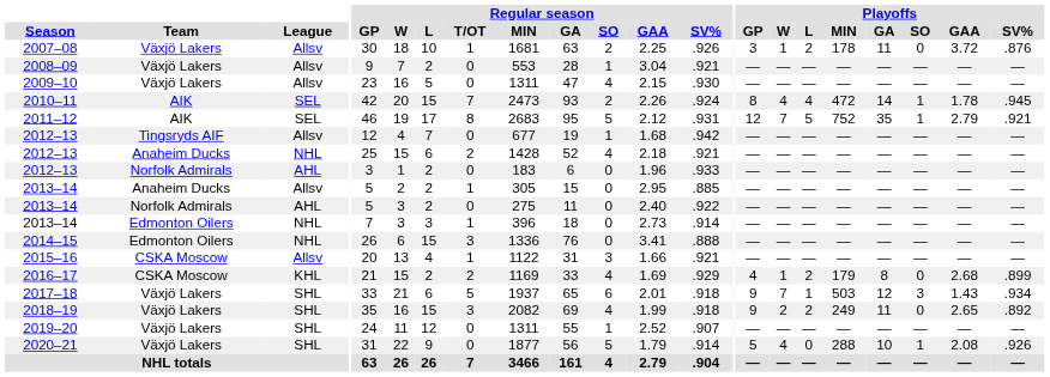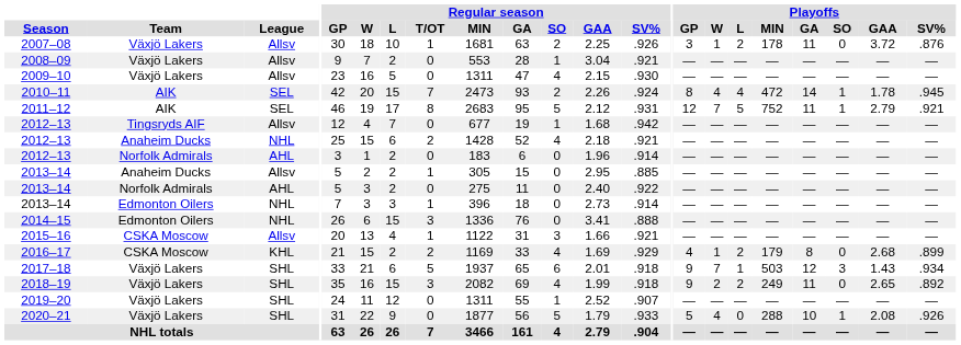2011–12 | Playoffs / GA: 35 -> 11
2012–13 / Norfolk Admirals | Regular season / SV%: .933 -> .914
2020–21 | Regular season / SV%: .914 -> .933
